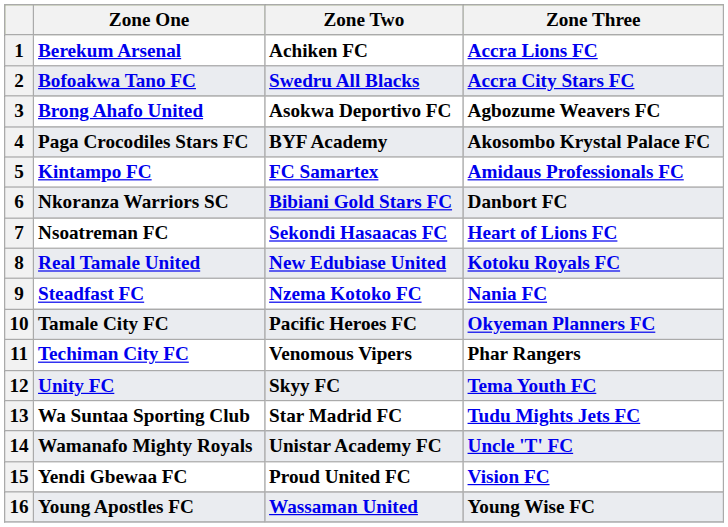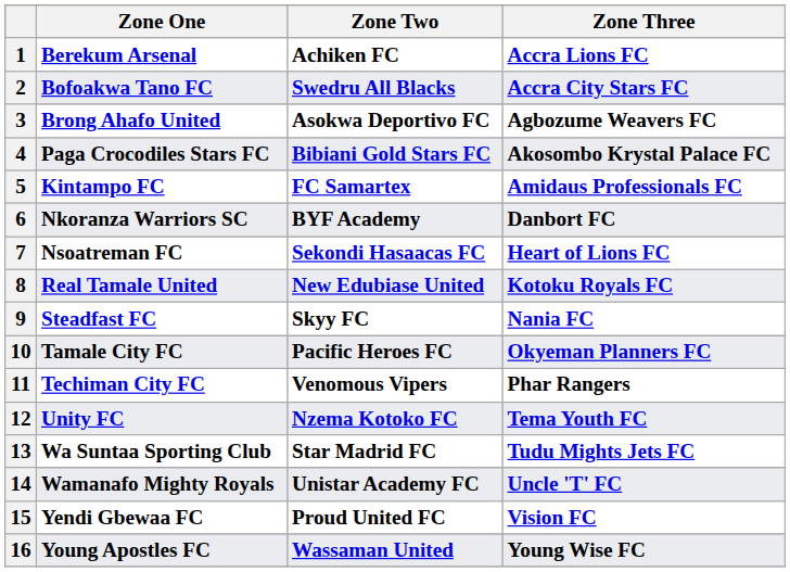4 | Zone Two: BYF Academy -> Bibiani Gold Stars FC
6 | Zone Two: Bibiani Gold Stars FC -> BYF Academy
9 | Zone Two: Nzema Kotoko FC -> Skyy FC
12 | Zone Two: Skyy FC -> Nzema Kotoko FC
